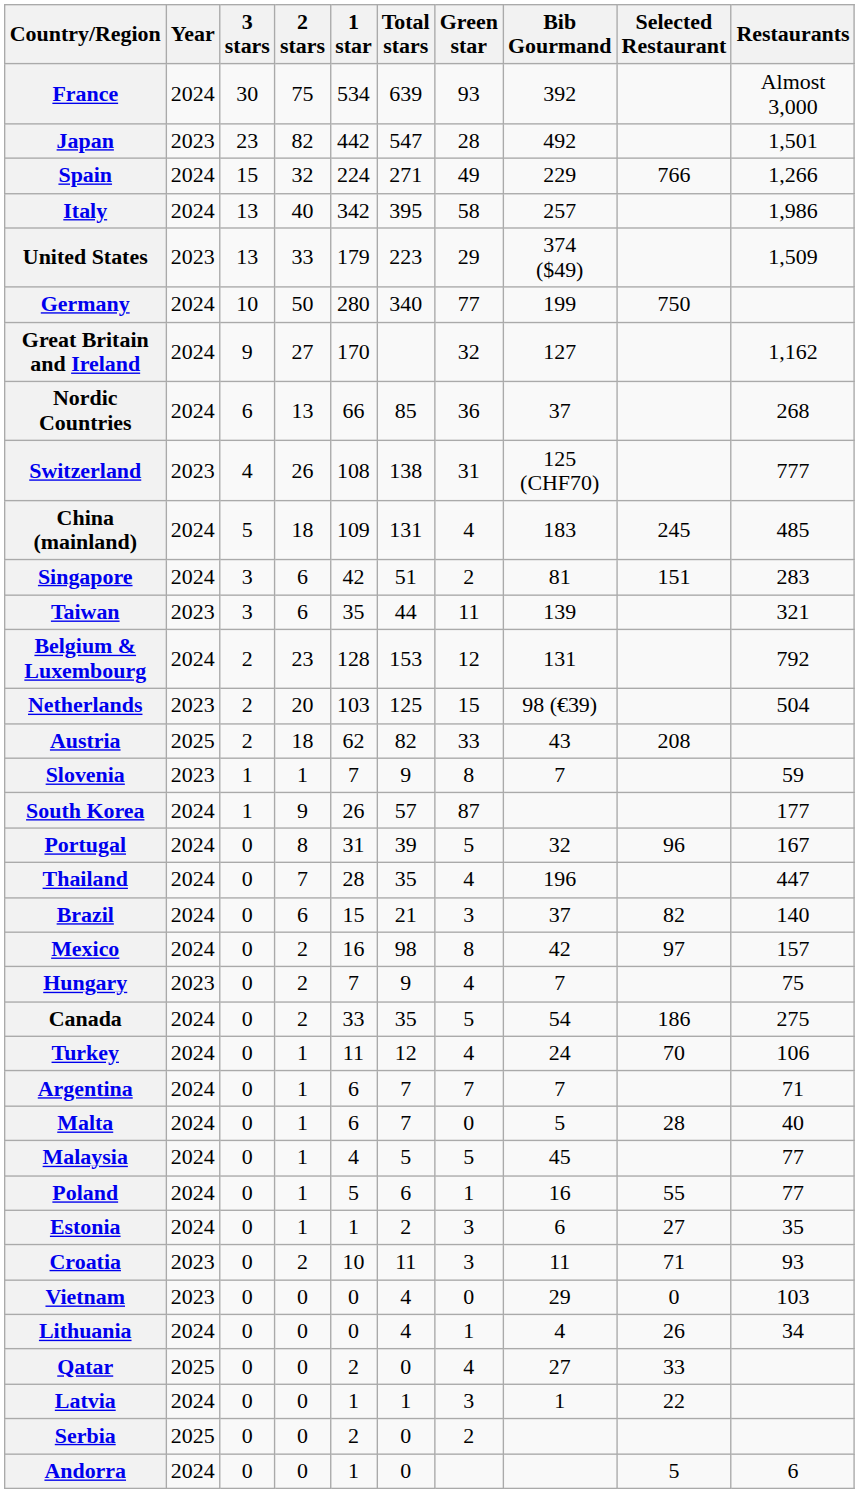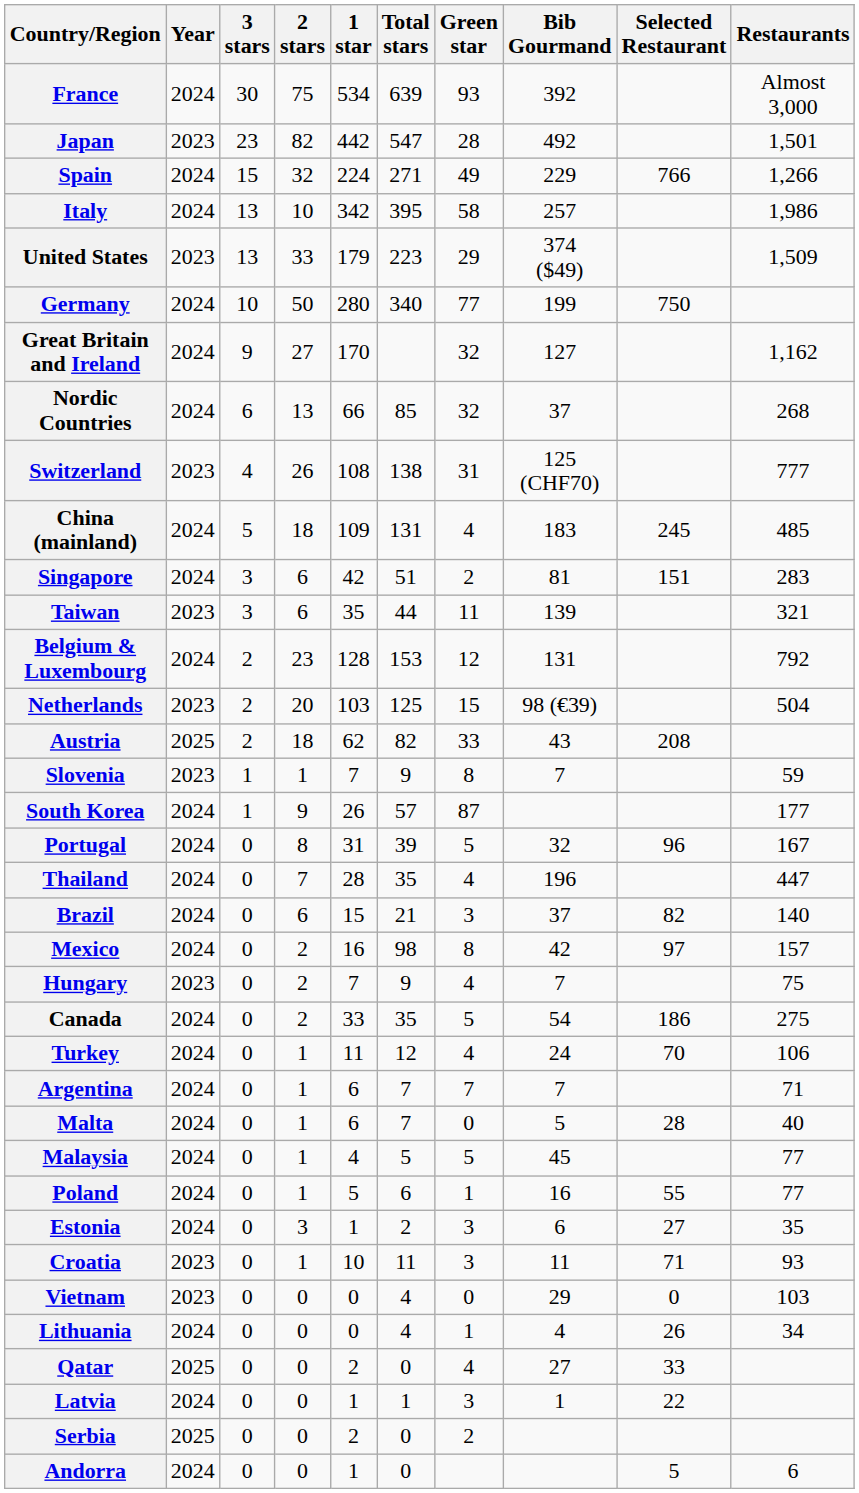Italy | 2 stars: 40 -> 10
Nordic Countries | Green star: 36 -> 32
Estonia | 2 stars: 1 -> 3
Croatia | 2 stars: 2 -> 1
